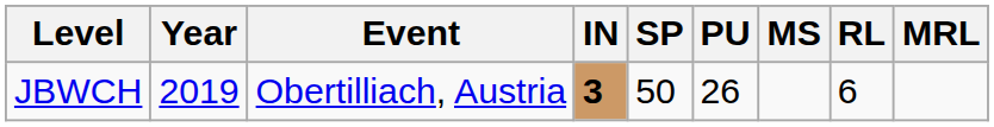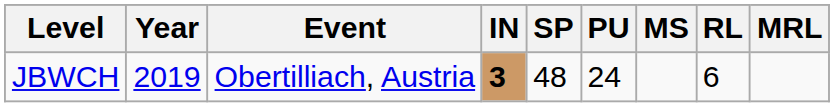JBWCH | SP: 50 -> 48
JBWCH | PU: 26 -> 24
